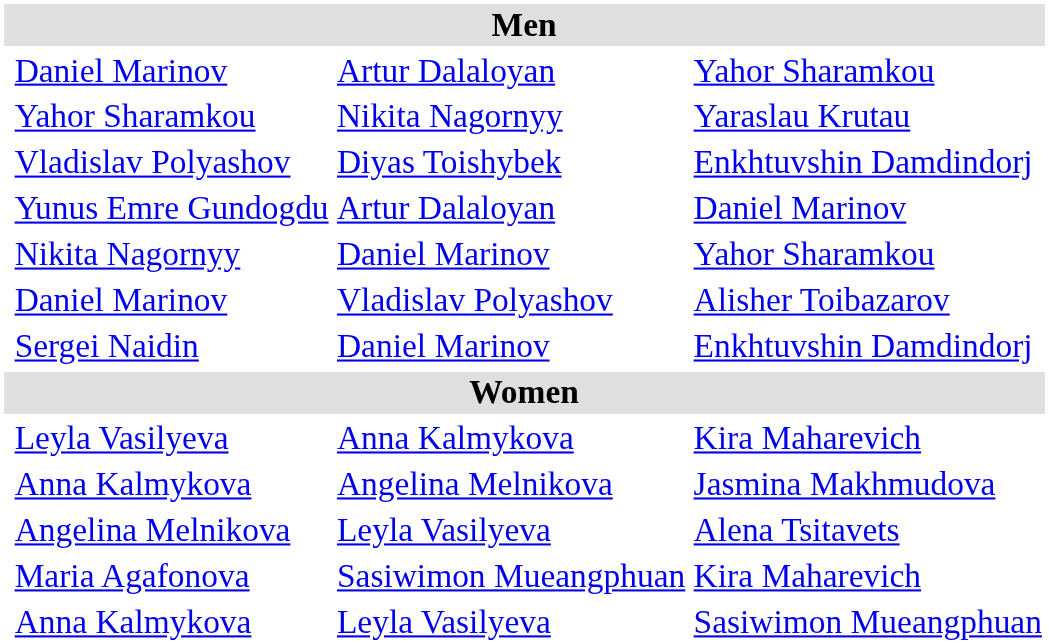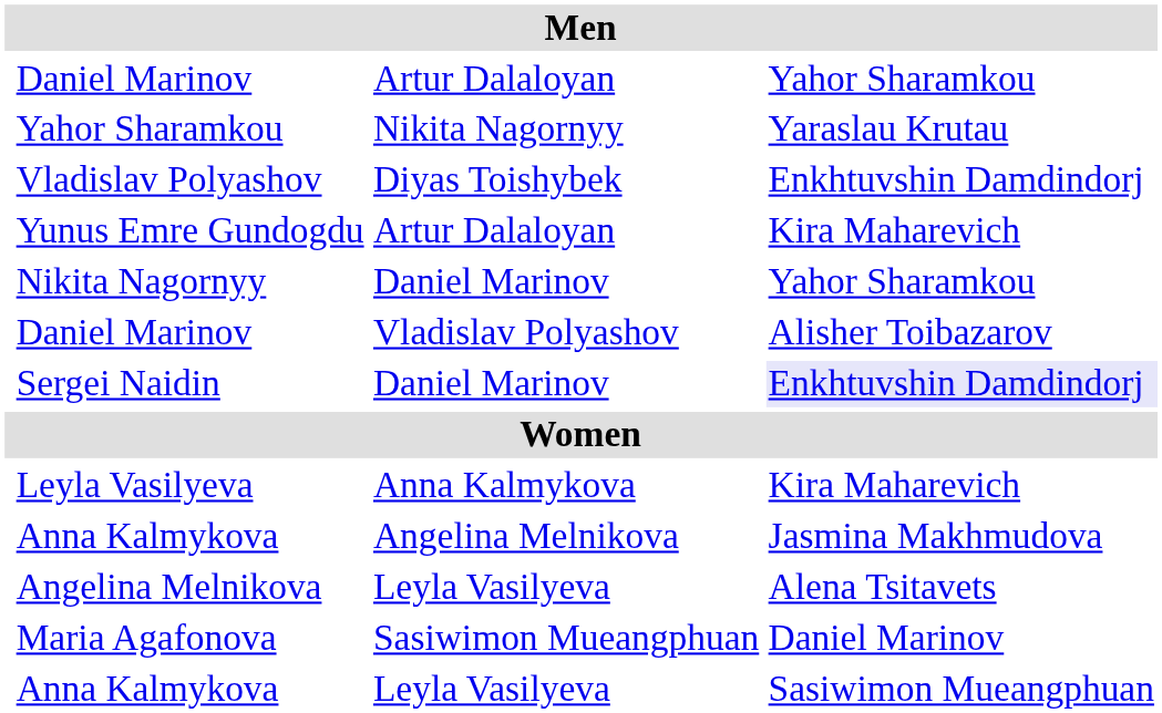Yunus Emre Gundogdu | column 4: Daniel Marinov -> Kira Maharevich
Sergei Naidin | column 4: no background -> lavender background
Maria Agafonova | column 4: Kira Maharevich -> Daniel Marinov
